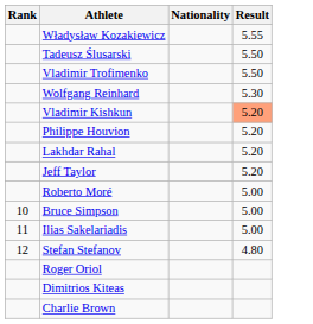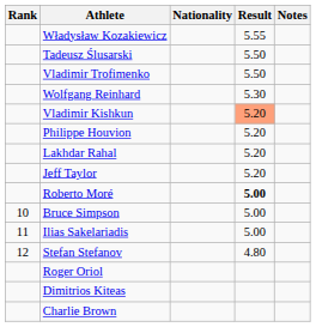+ column: Notes
Roberto Moré | Result: normal -> bold
